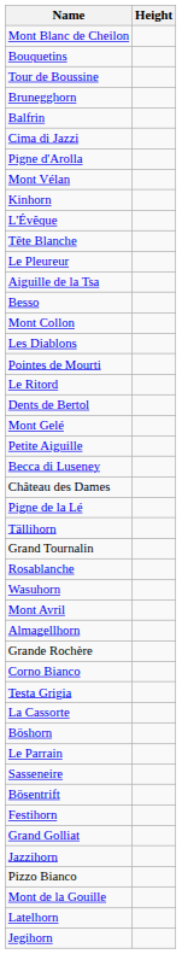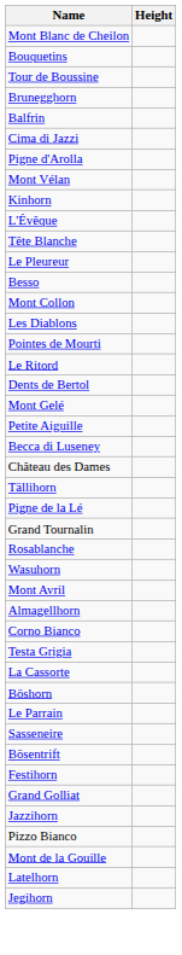- row: Aiguille de la Tsa
rows swapped: Tällihorn <-> Pigne de la Lé
- row: Grande Rochère
